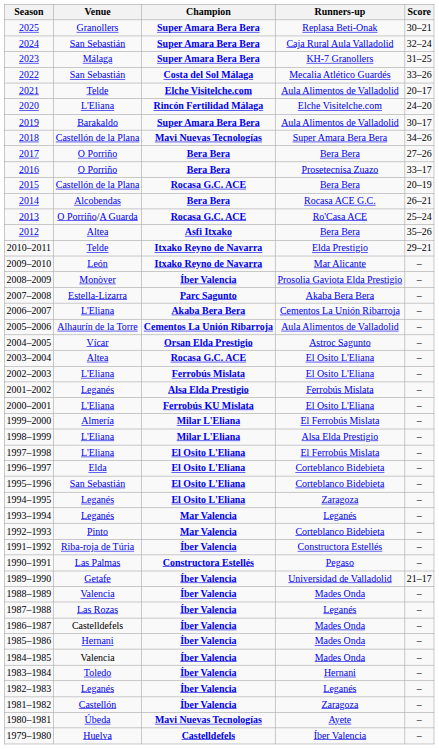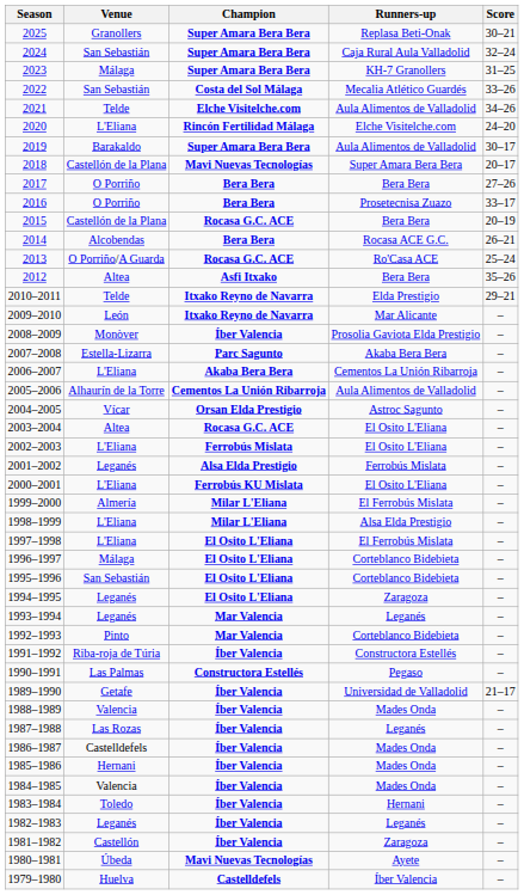2021 | Score: 20–17 -> 34–26
2018 | Score: 34–26 -> 20–17
1996–1997 | Venue: Elda -> Málaga
